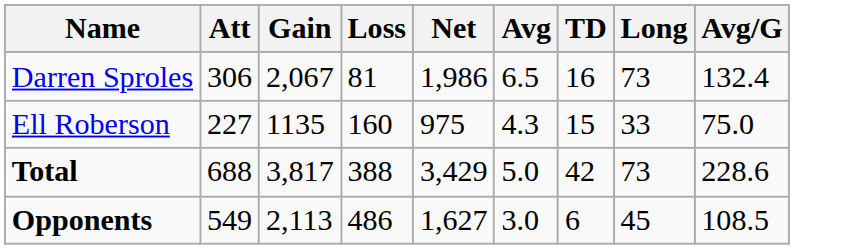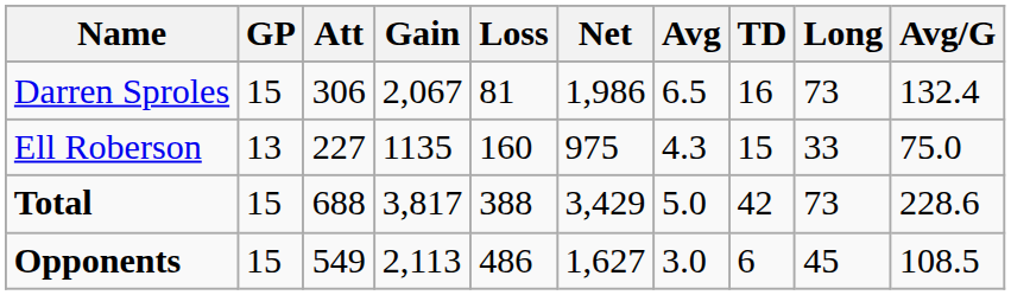+ column: GP | 15 | 13 | 15 | 15
